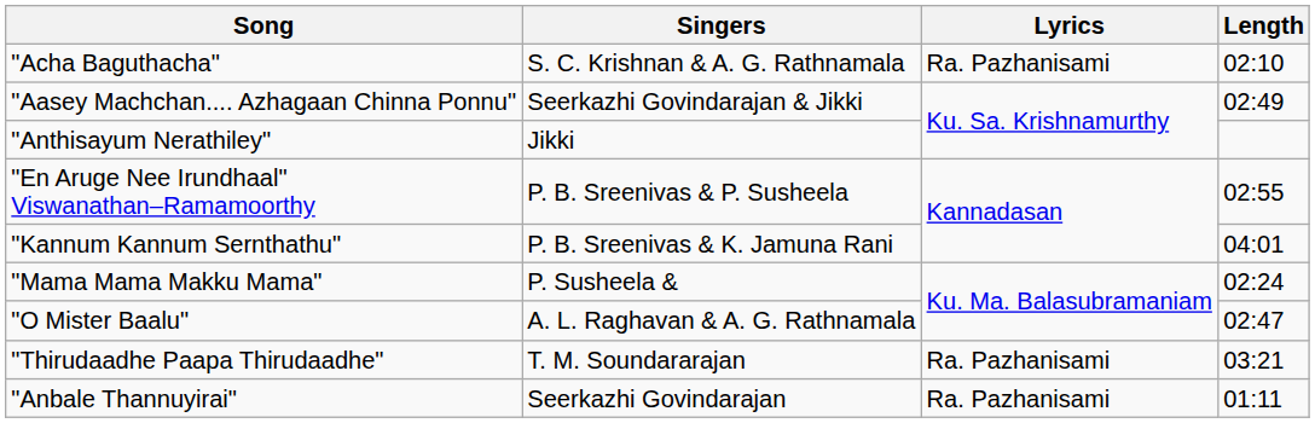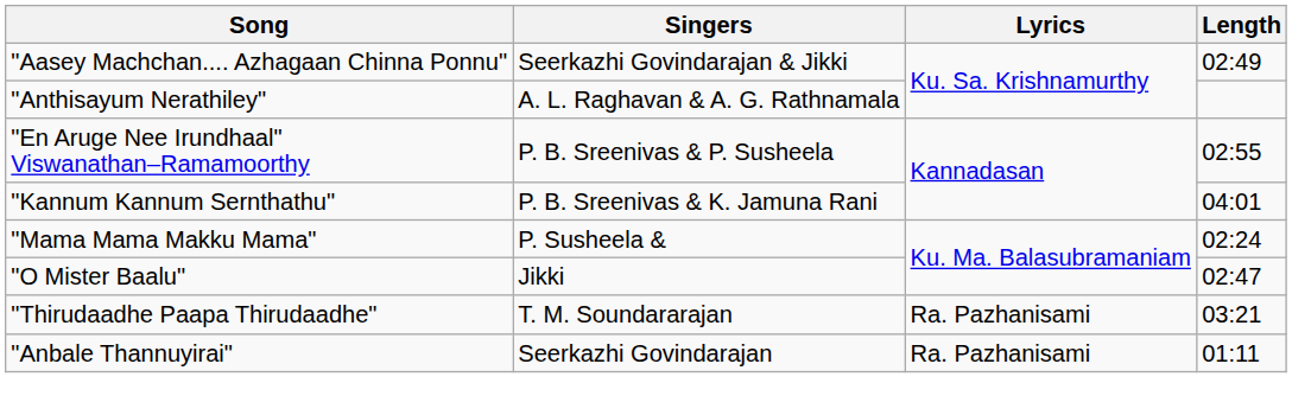- row: "Acha Baguthacha" | S. C. Krishnan & A. G. Rathnamala | Ra. Pazhanisami | 02:10
"Anthisayum Nerathiley" | Singers: Jikki -> A. L. Raghavan & A. G. Rathnamala
"O Mister Baalu" | Singers: A. L. Raghavan & A. G. Rathnamala -> Jikki
